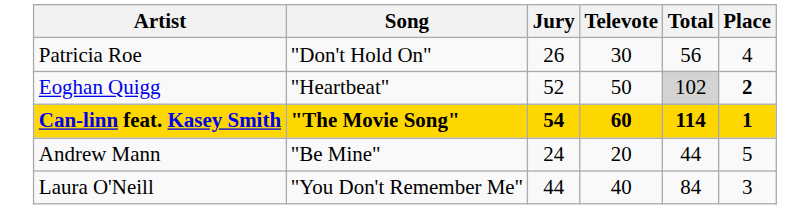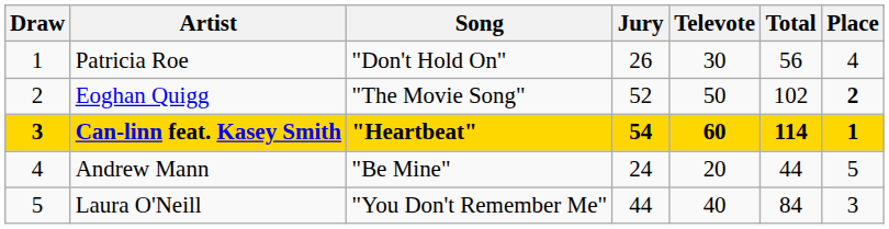+ column: Draw | 1 | 2 | 3 | 4 | 5
Eoghan Quigg | Song: "Heartbeat" -> "The Movie Song"
Eoghan Quigg | Total: lightgrey background -> no background
Can-linn feat. Kasey Smith | Song: "The Movie Song" -> "Heartbeat"
